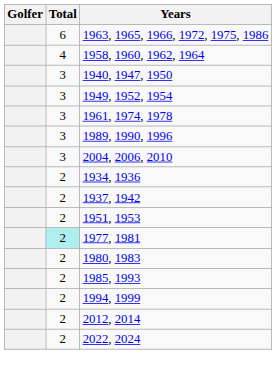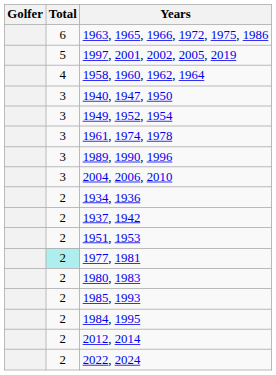+ row: 5 | 1997, 2001, 2002, 2005, 2019
+ row: 2 | 1984, 1995
- row: 2 | 1994, 1999
